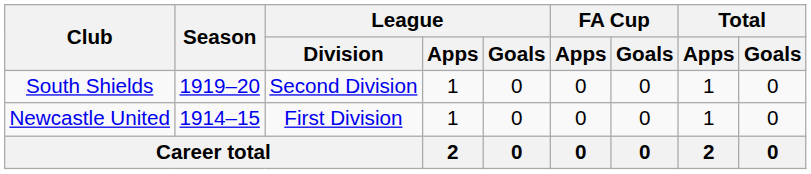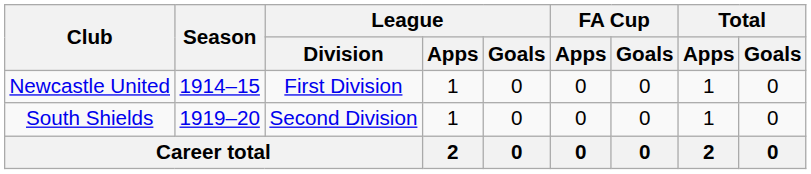rows swapped: Newcastle United <-> South Shields
